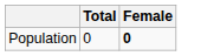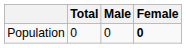+ column: Male | 0
